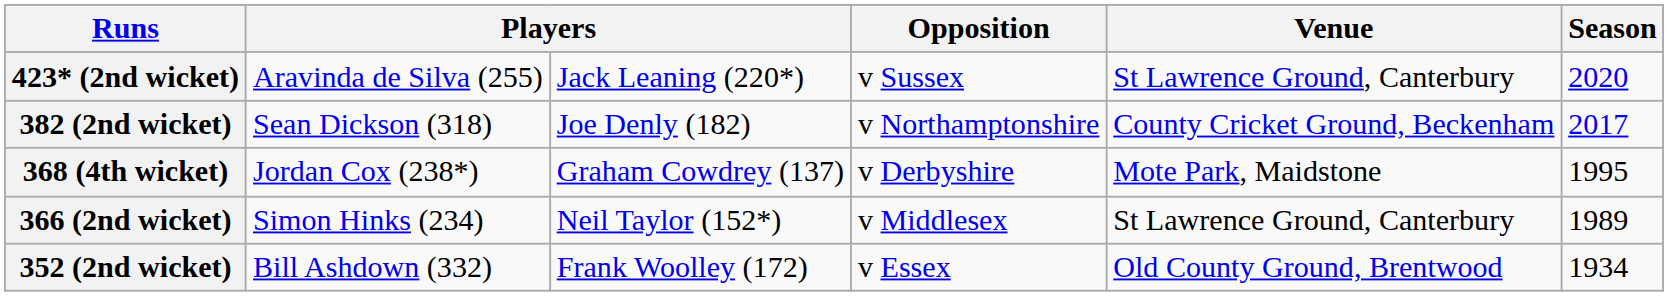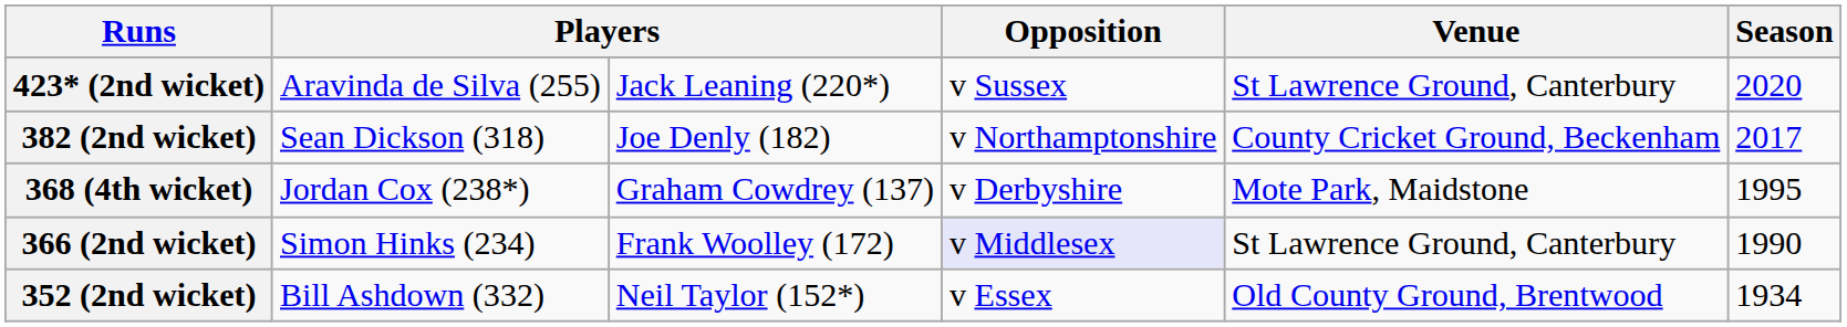366 (2nd wicket) | column 3: Neil Taylor (152*) -> Frank Woolley (172)
366 (2nd wicket) | Opposition: no background -> lavender background
366 (2nd wicket) | Season: 1989 -> 1990
352 (2nd wicket) | column 3: Frank Woolley (172) -> Neil Taylor (152*)
